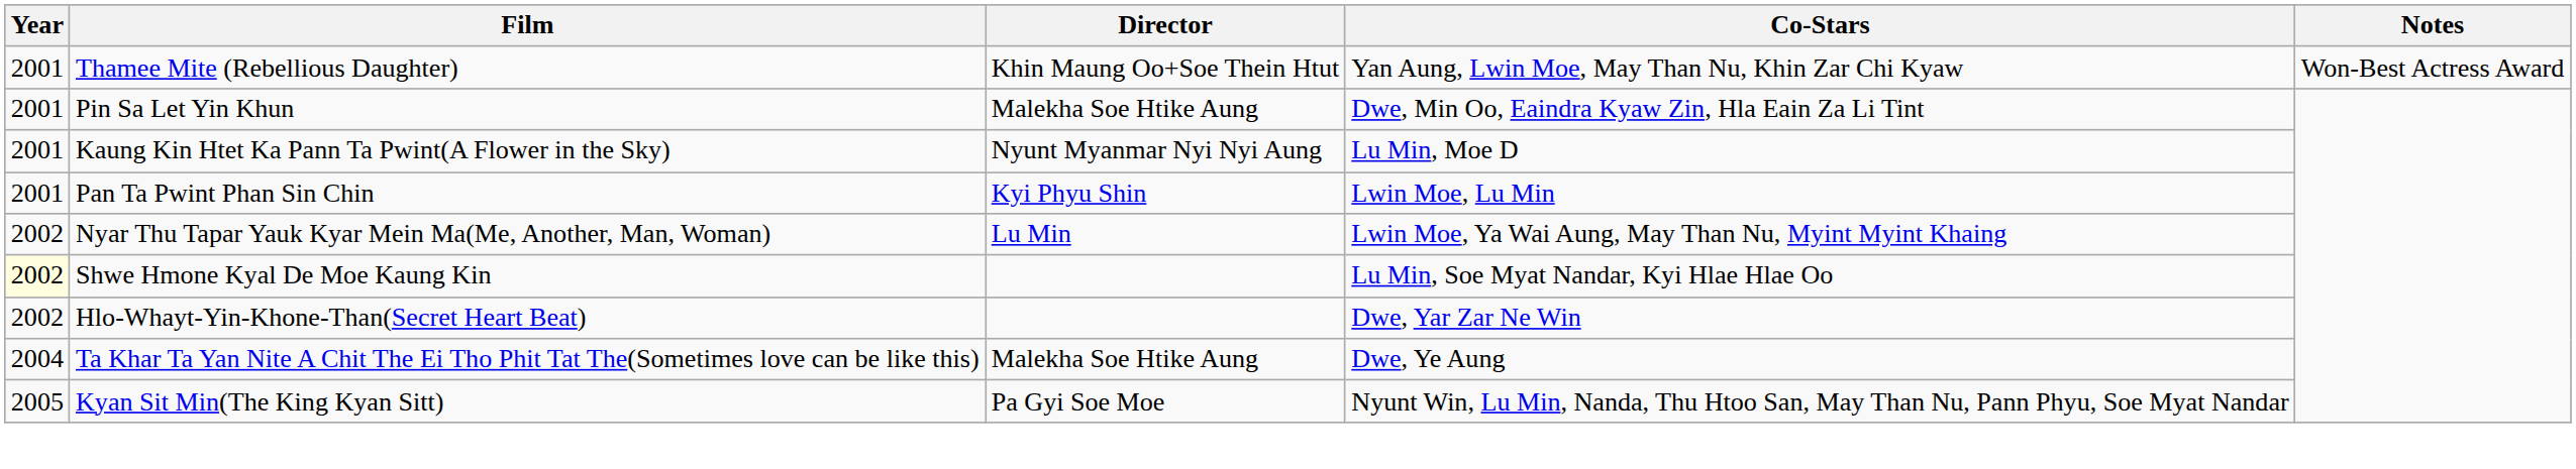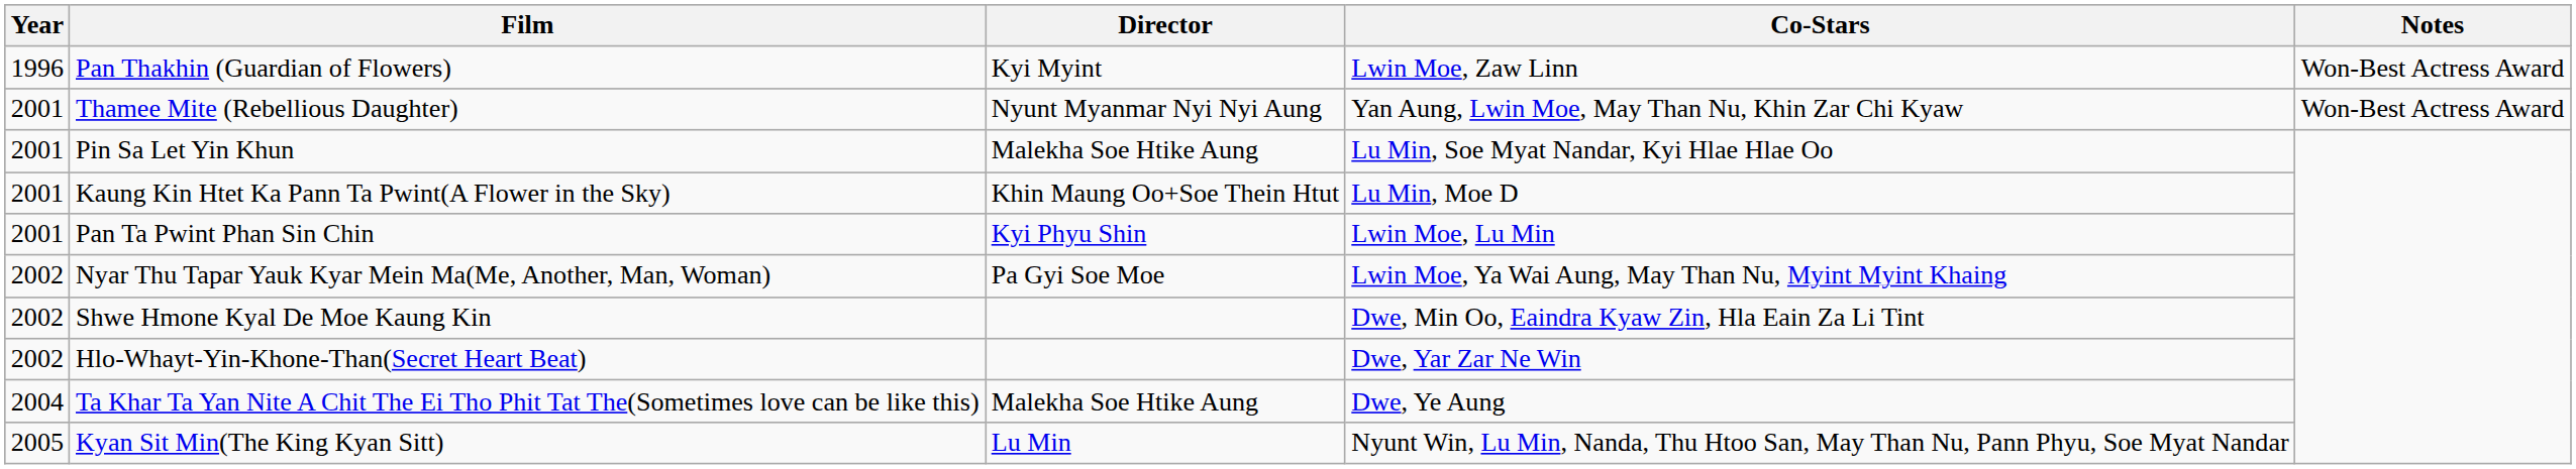+ row: 1996 | Pan Thakhin (Guardian of Flowers) | Kyi Myint | Lwin Moe, Zaw Linn | Won-Best Actress Award
Thamee Mite (Rebellious Daughter) | Director: Khin Maung Oo+Soe Thein Htut -> Nyunt Myanmar Nyi Nyi Aung
Pin Sa Let Yin Khun | Co-Stars: Dwe, Min Oo, Eaindra Kyaw Zin, Hla Eain Za Li Tint -> Lu Min, Soe Myat Nandar, Kyi Hlae Hlae Oo
Kaung Kin Htet Ka Pann Ta Pwint(A Flower in the Sky) | Director: Nyunt Myanmar Nyi Nyi Aung -> Khin Maung Oo+Soe Thein Htut
Nyar Thu Tapar Yauk Kyar Mein Ma(Me, Another, Man, Woman) | Director: Lu Min -> Pa Gyi Soe Moe
Shwe Hmone Kyal De Moe Kaung Kin | Year: lightyellow background -> no background
Shwe Hmone Kyal De Moe Kaung Kin | Co-Stars: Lu Min, Soe Myat Nandar, Kyi Hlae Hlae Oo -> Dwe, Min Oo, Eaindra Kyaw Zin, Hla Eain Za Li Tint
Kyan Sit Min(The King Kyan Sitt) | Director: Pa Gyi Soe Moe -> Lu Min
